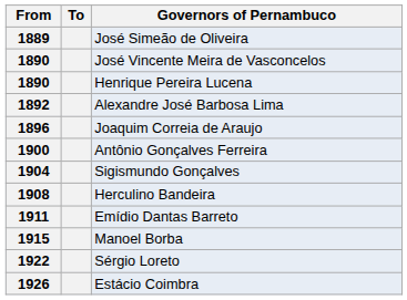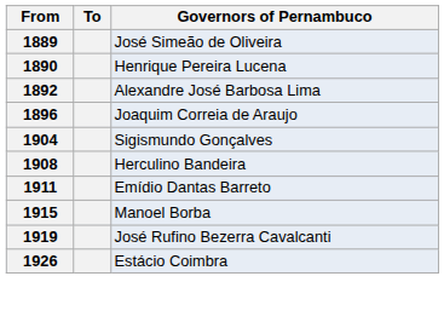- row: 1890 | José Vincente Meira de Vasconcelos
- row: 1900 | Antônio Gonçalves Ferreira
+ row: 1919 | José Rufino Bezerra Cavalcanti
- row: 1922 | Sérgio Loreto
